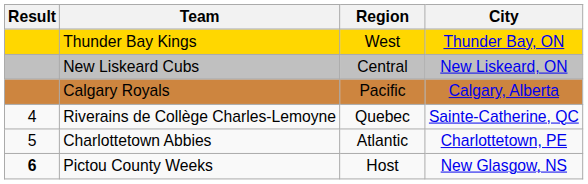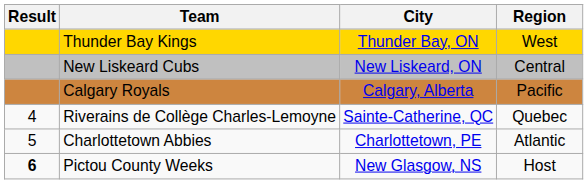columns swapped: Region <-> City
